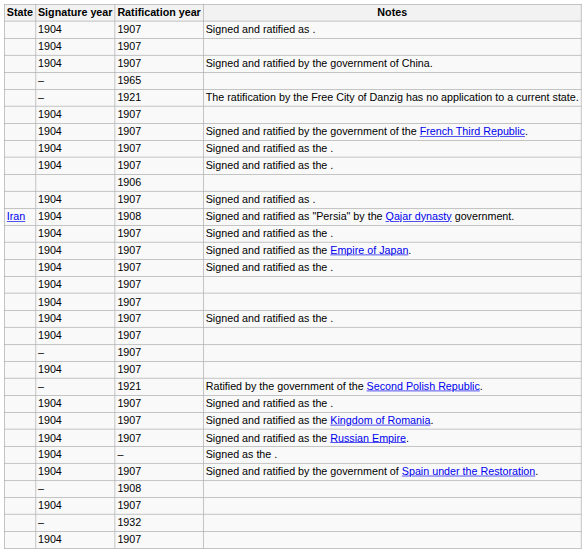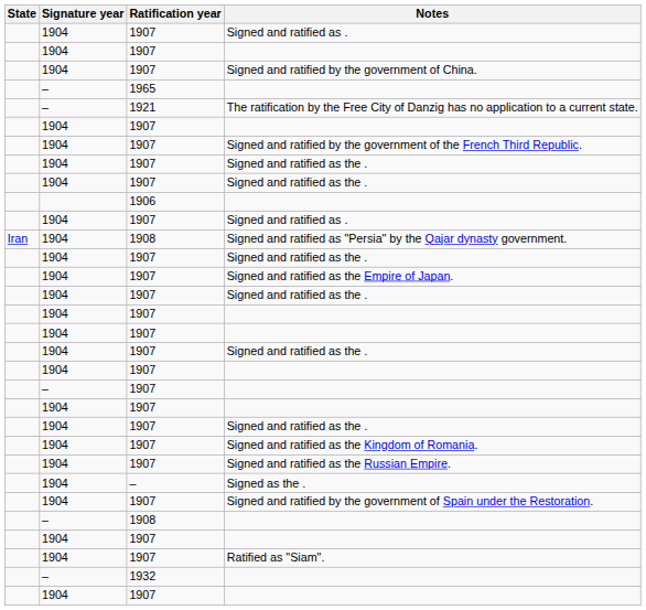- row: – | 1921 | Ratified by the government of the Second Polish Republic.
+ row: 1904 | 1907 | Ratified as "Siam".
